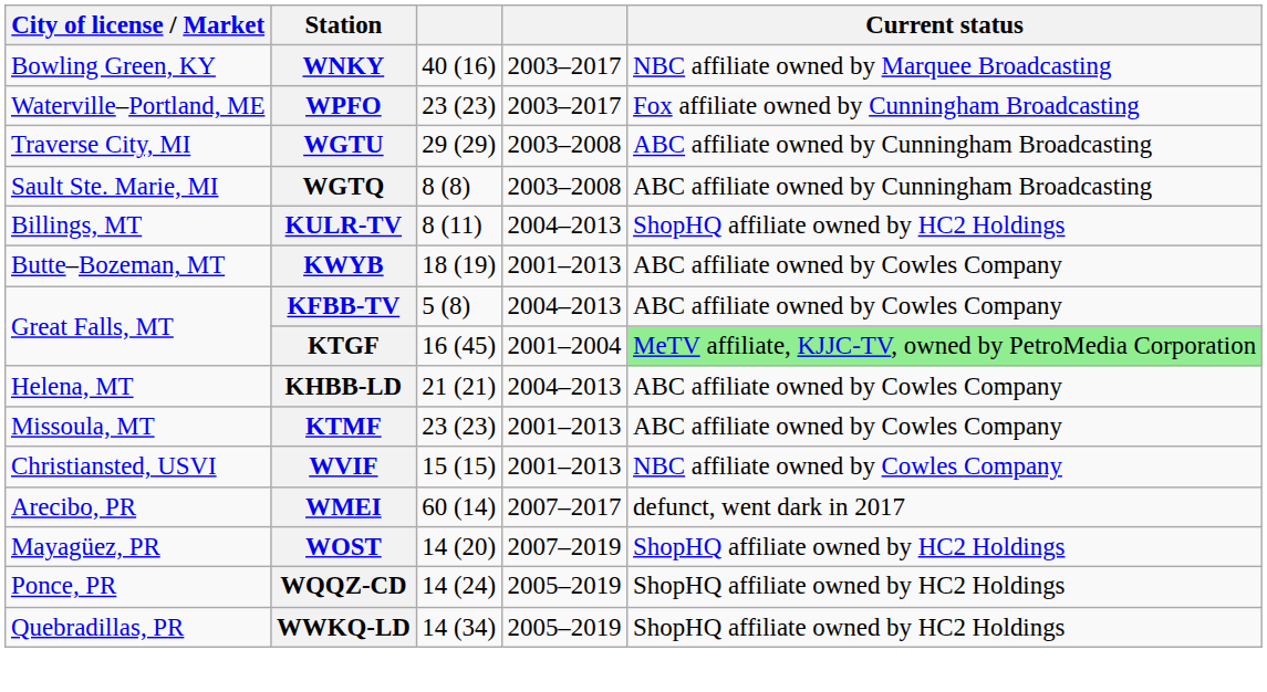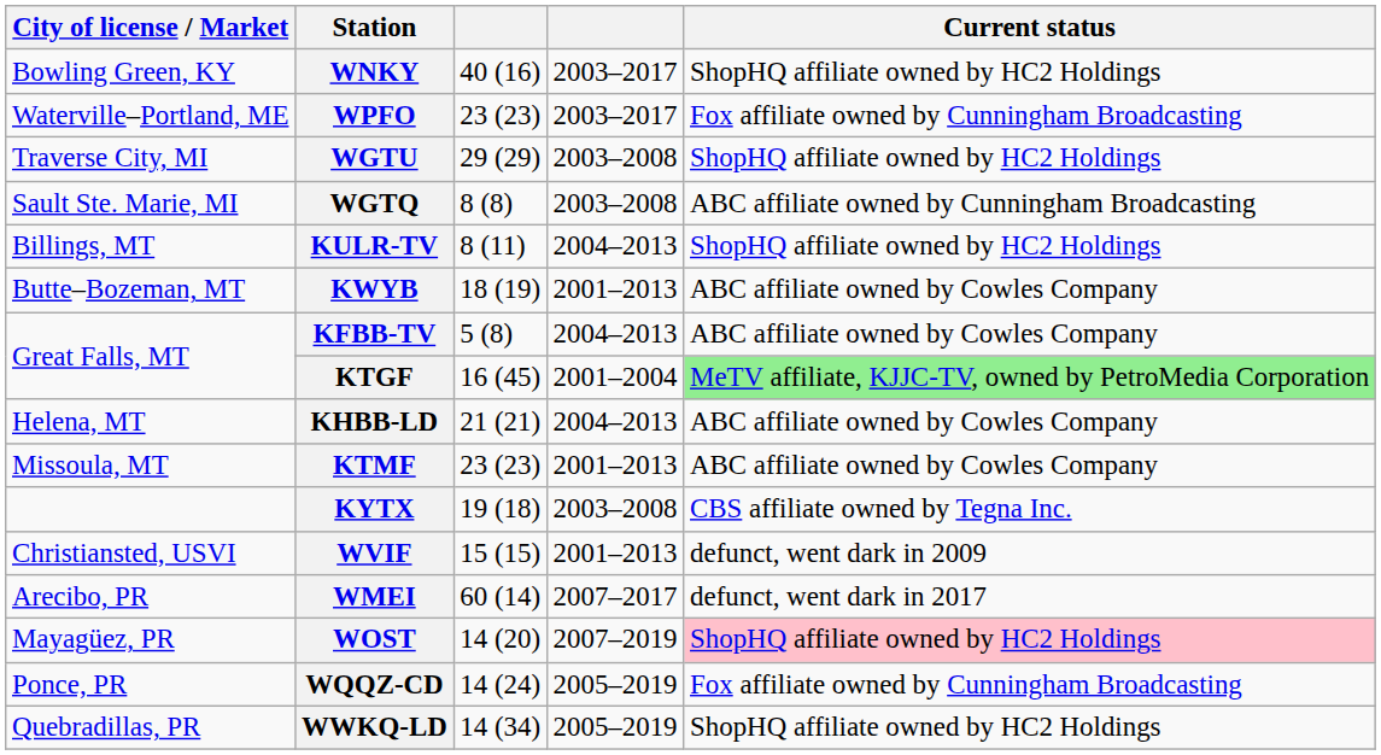WNKY | Current status: NBC affiliate owned by Marquee Broadcasting -> ShopHQ affiliate owned by HC2 Holdings
WGTU | Current status: ABC affiliate owned by Cunningham Broadcasting -> ShopHQ affiliate owned by HC2 Holdings
+ row: KYTX | 19 (18) | 2003–2008 | CBS affiliate owned by Tegna Inc.
WVIF | Current status: NBC affiliate owned by Cowles Company -> defunct, went dark in 2009
WOST | Current status: no background -> pink background
WQQZ-CD | Current status: ShopHQ affiliate owned by HC2 Holdings -> Fox affiliate owned by Cunningham Broadcasting
